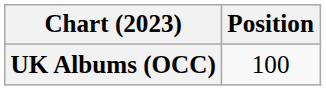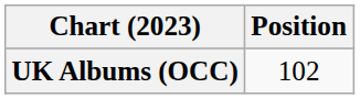UK Albums (OCC) | Position: 100 -> 102
